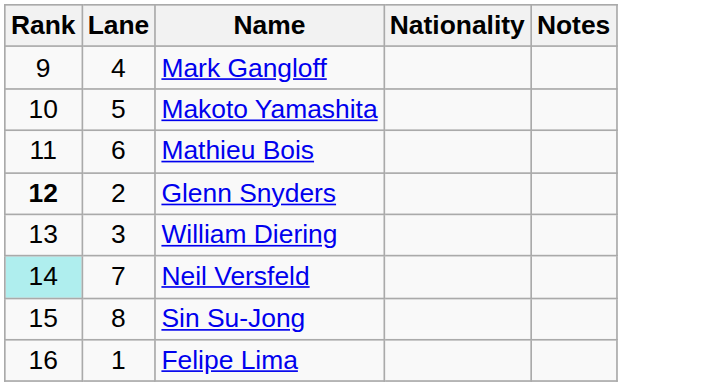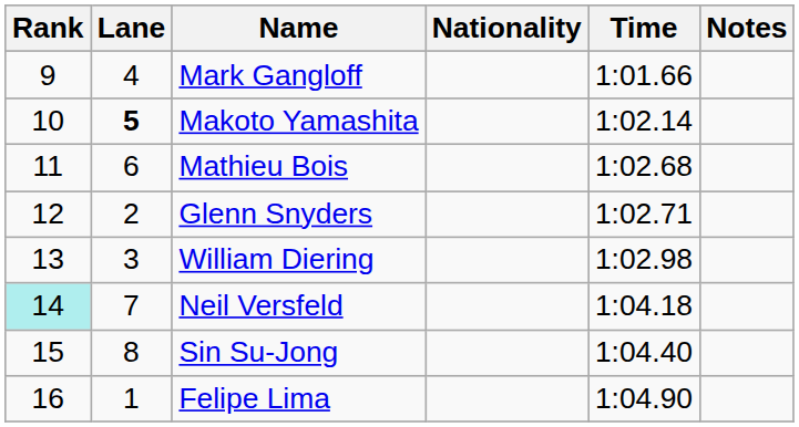+ column: Time | 1:01.66 | 1:02.14 | 1:02.68 | 1:02.71 | 1:02.98 | 1:04.18 | 1:04.40 | 1:04.90
Makoto Yamashita | Lane: normal -> bold
Glenn Snyders | Rank: bold -> normal
